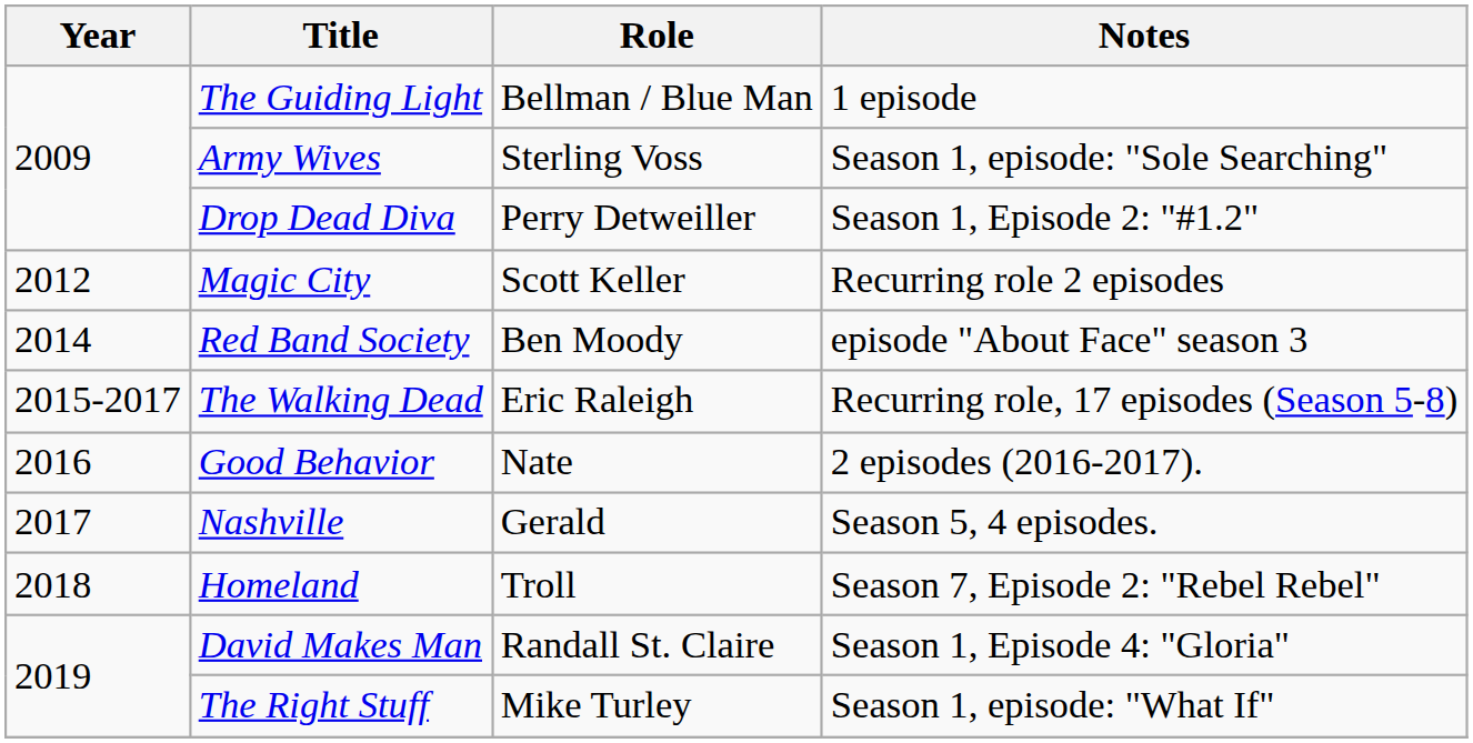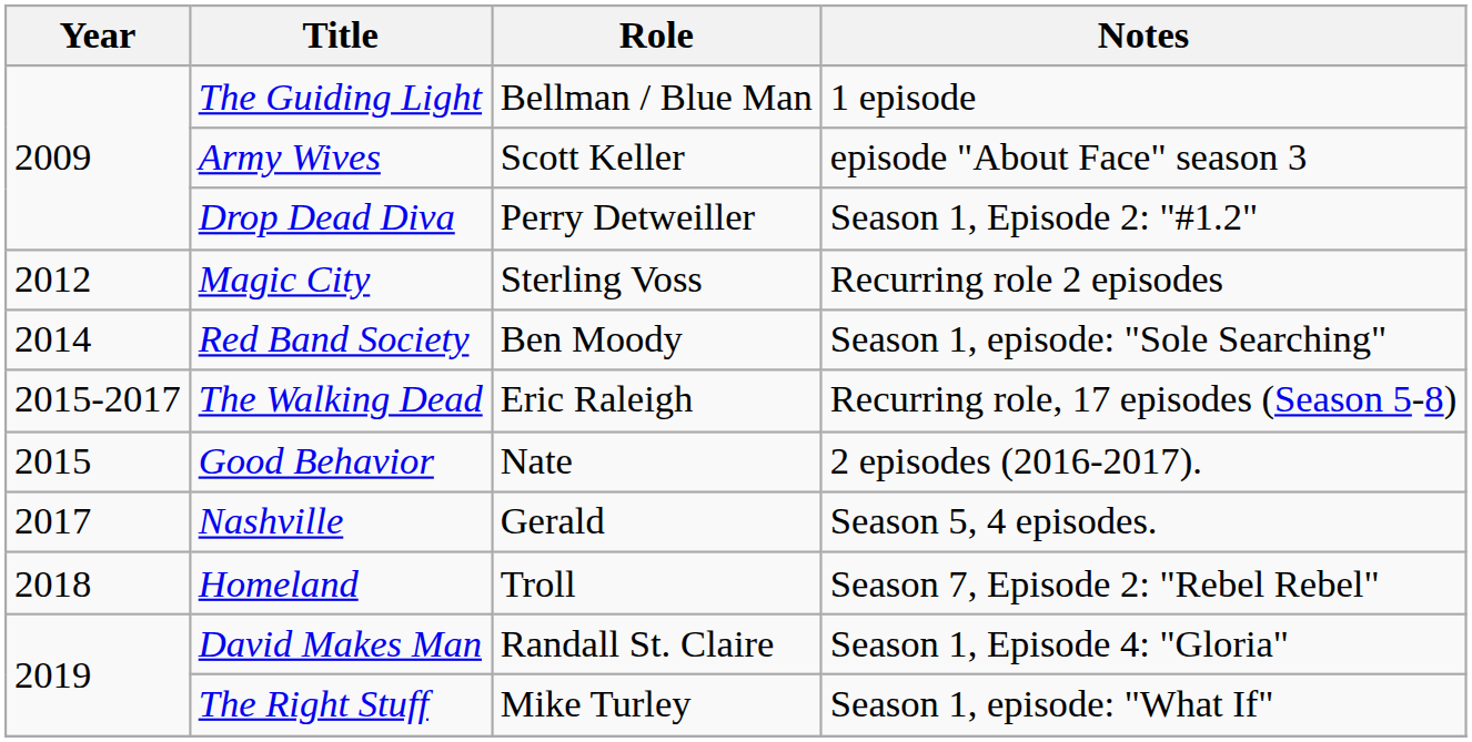Army Wives | Role: Sterling Voss -> Scott Keller
Army Wives | Notes: Season 1, episode: "Sole Searching" -> episode "About Face" season 3
Magic City | Role: Scott Keller -> Sterling Voss
Red Band Society | Notes: episode "About Face" season 3 -> Season 1, episode: "Sole Searching"
Good Behavior | Year: 2016 -> 2015
